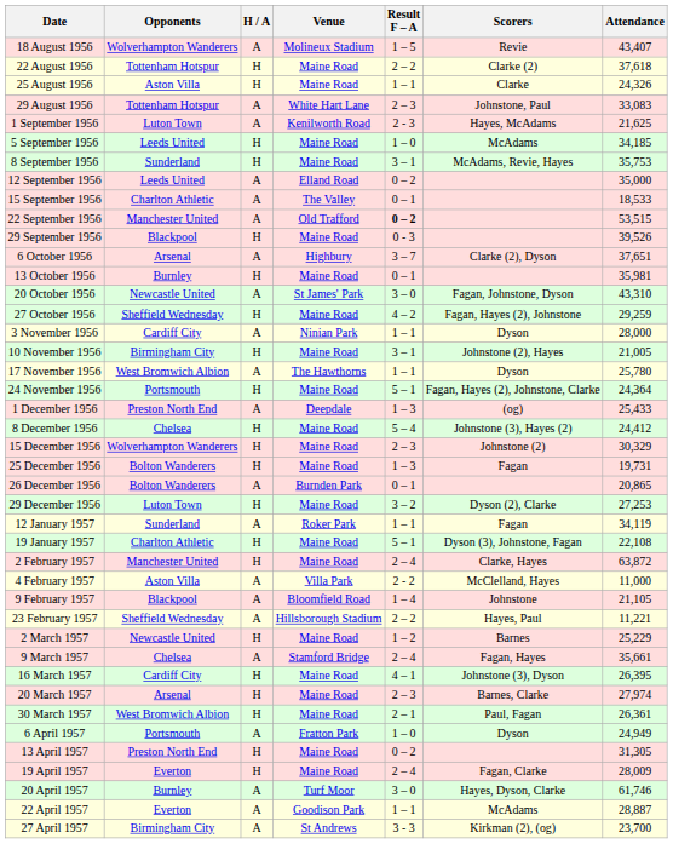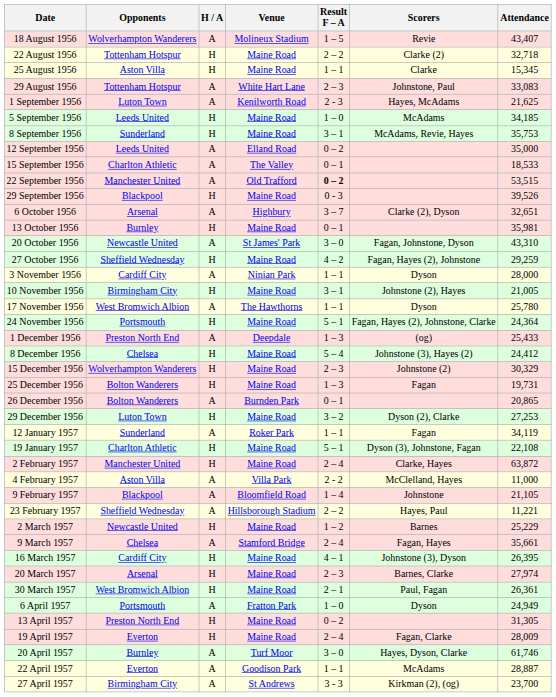22 August 1956 | Attendance: 37,618 -> 32,718
25 August 1956 | Attendance: 24,326 -> 15,345
6 October 1956 | Attendance: 37,651 -> 32,651
